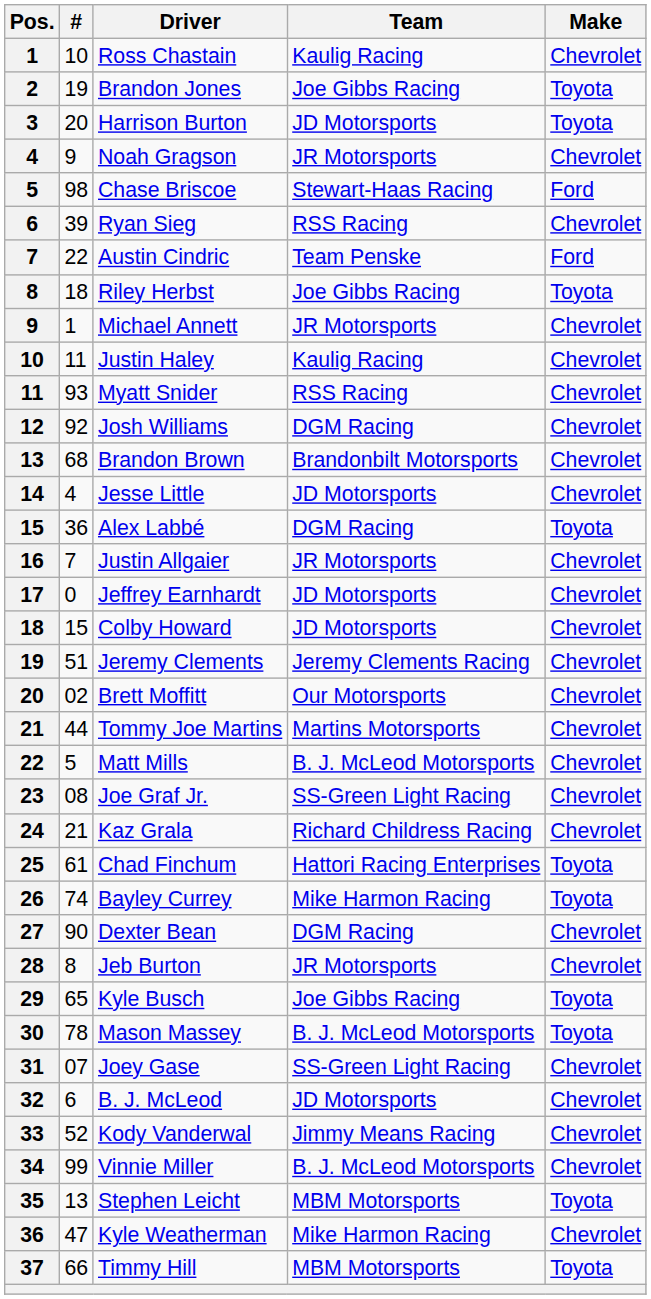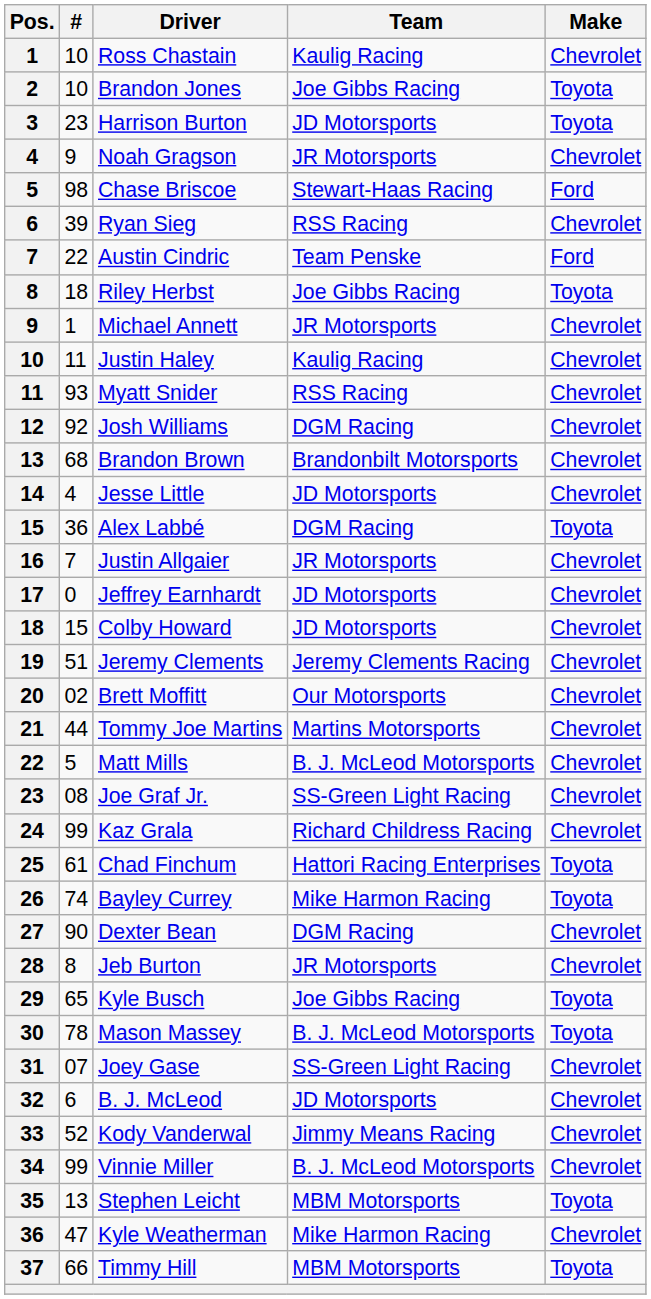Brandon Jones | #: 19 -> 10
Harrison Burton | #: 20 -> 23
Kaz Grala | #: 21 -> 99
